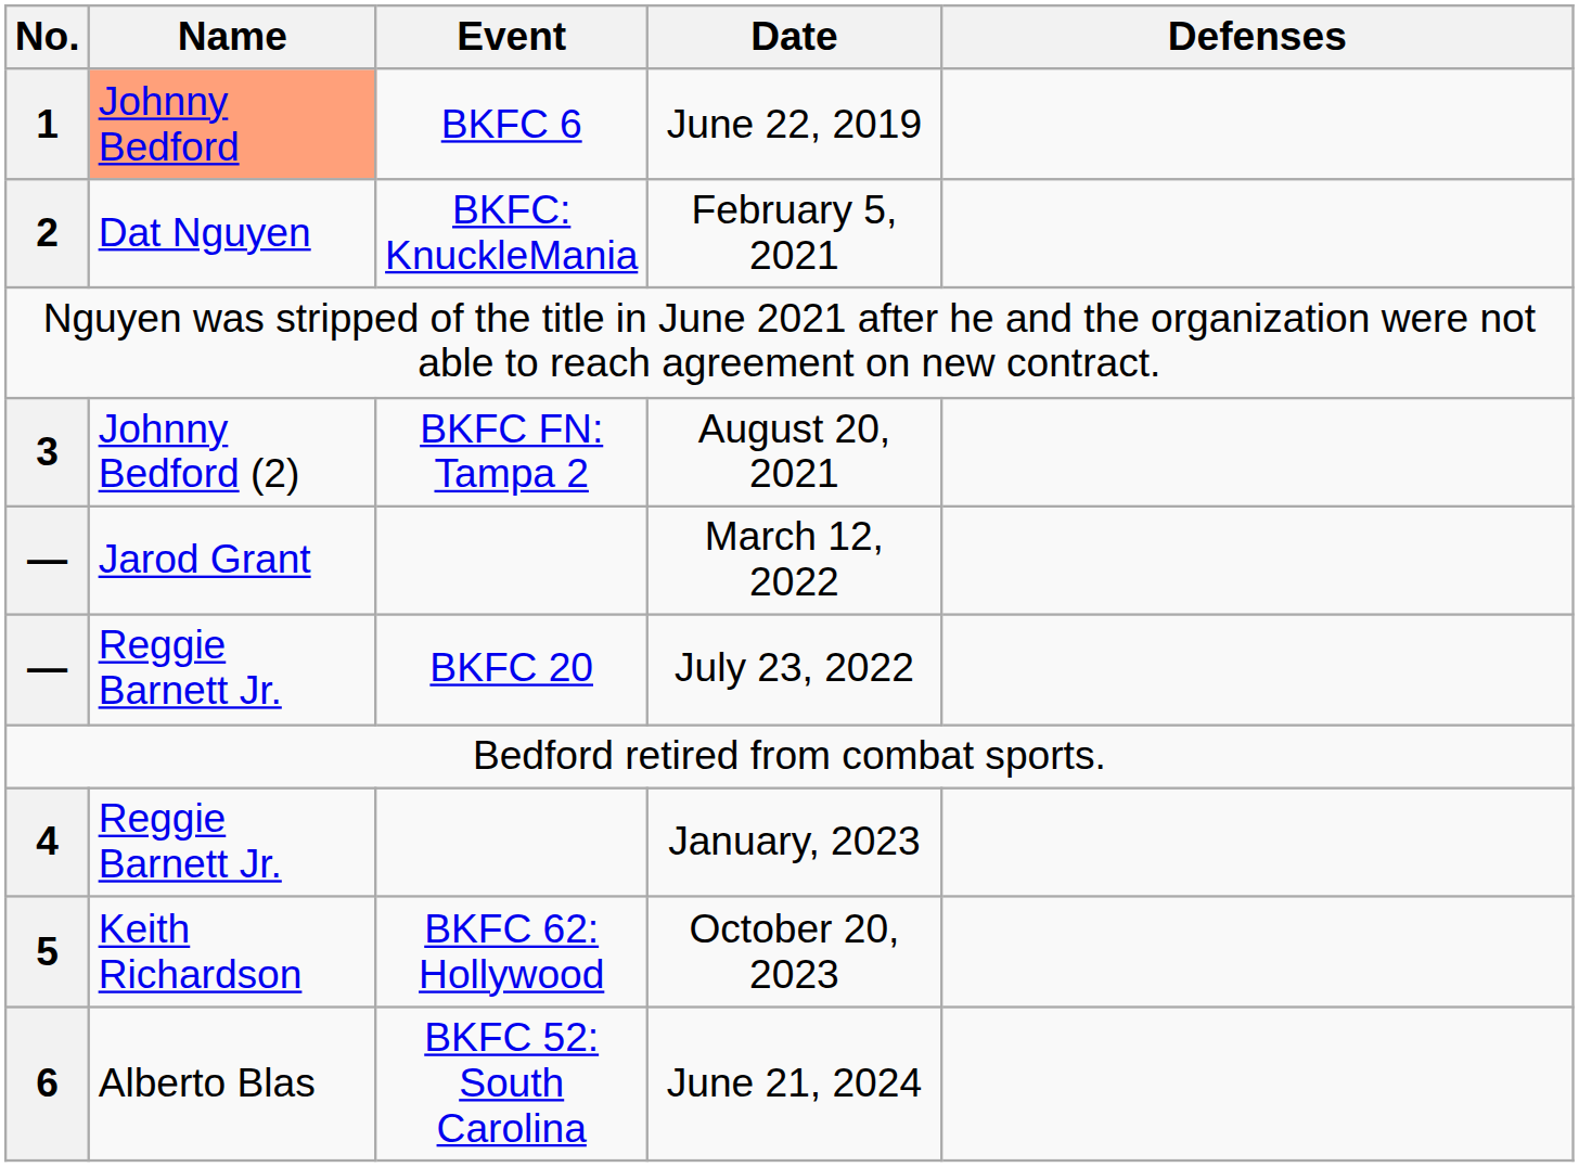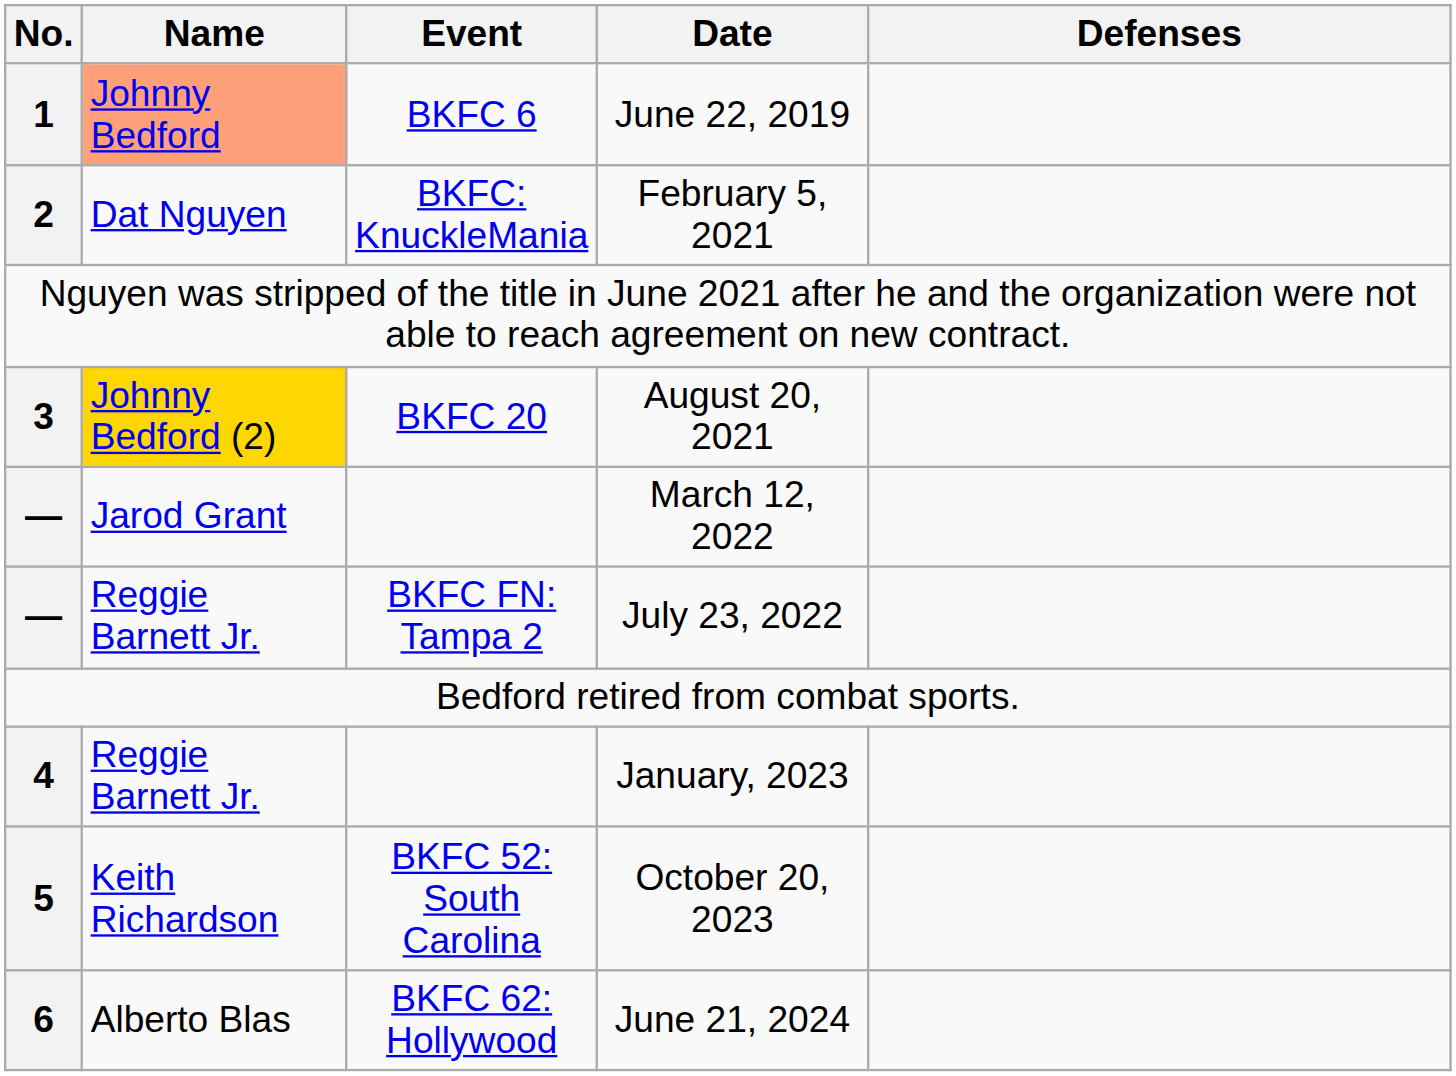August 20, 2021 | Name: no background -> gold background
August 20, 2021 | Event: BKFC FN: Tampa 2 -> BKFC 20
July 23, 2022 | Event: BKFC 20 -> BKFC FN: Tampa 2
October 20, 2023 | Event: BKFC 62: Hollywood -> BKFC 52: South Carolina
June 21, 2024 | Event: BKFC 52: South Carolina -> BKFC 62: Hollywood
